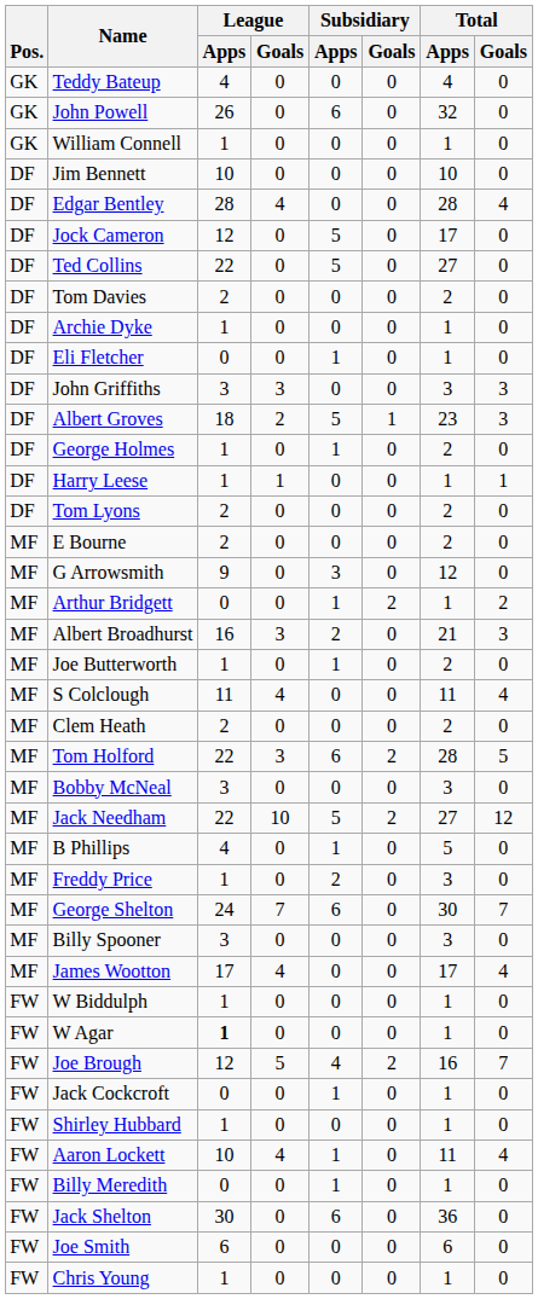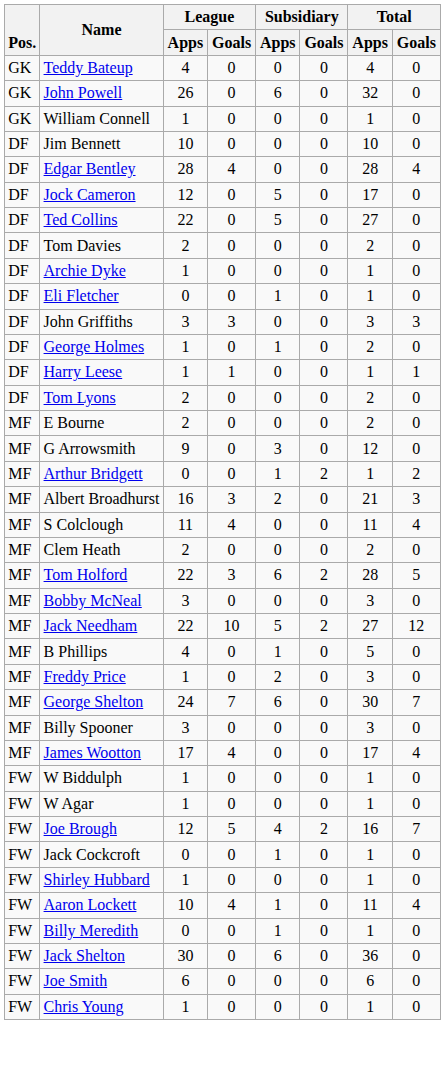- row: DF | Albert Groves | 18 | 2 | 5 | 1 | 23 | 3
- row: MF | Joe Butterworth | 1 | 0 | 1 | 0 | 2 | 0
W Agar | League / Apps: bold -> normal
